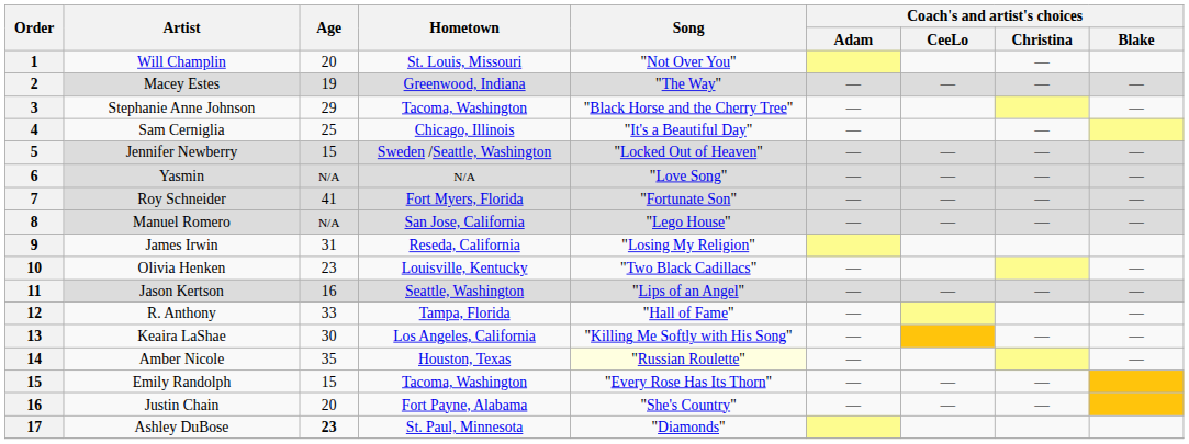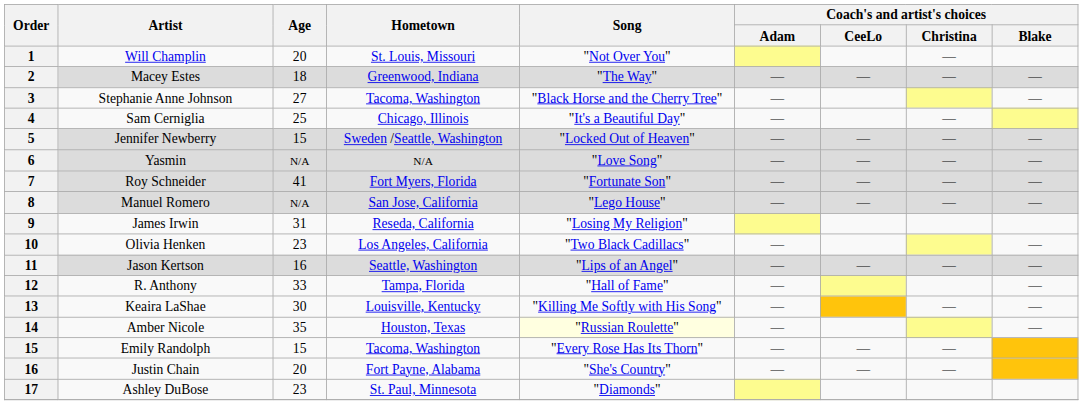Macey Estes | Age: 19 -> 18
Stephanie Anne Johnson | Age: 29 -> 27
Olivia Henken | Hometown: Louisville, Kentucky -> Los Angeles, California
Keaira LaShae | Hometown: Los Angeles, California -> Louisville, Kentucky
Ashley DuBose | Age: bold -> normal
